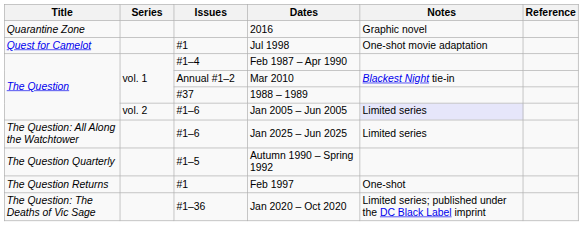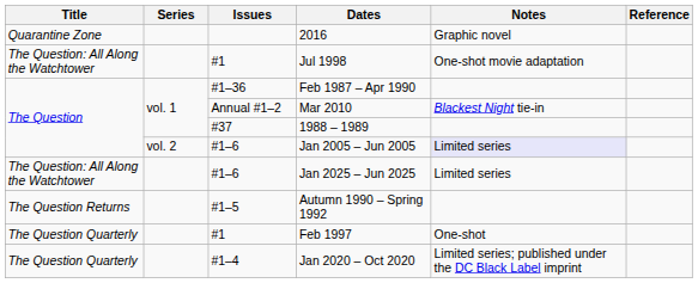Jul 1998 | Title: Quest for Camelot -> The Question: All Along the Watchtower
Feb 1987 – Apr 1990 | Issues: #1–4 -> #1–36
Autumn 1990 – Spring 1992 | Title: The Question Quarterly -> The Question Returns
Feb 1997 | Title: The Question Returns -> The Question Quarterly
Jan 2020 – Oct 2020 | Title: The Question: The Deaths of Vic Sage -> The Question Quarterly
Jan 2020 – Oct 2020 | Issues: #1–36 -> #1–4
